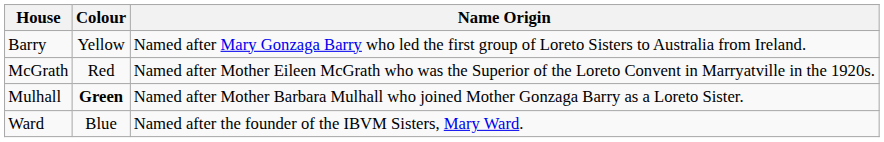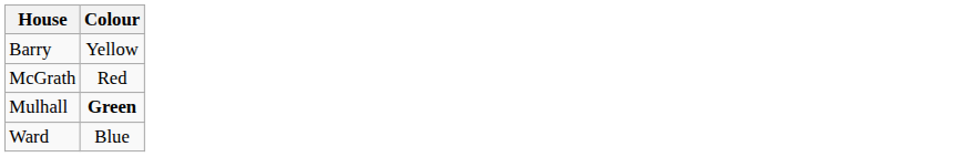- column: Name Origin | Named after Mary Gonzaga Barry who led the first group of Loreto Sisters to Australia from Ireland. | Named after Mother Eileen McGrath who was the Superior of the Loreto Convent in Marryatville in the 1920s. | Named after Mother Barbara Mulhall who joined Mother Gonzaga Barry as a Loreto Sister. | Named after the founder of the IBVM Sisters, Mary Ward.
